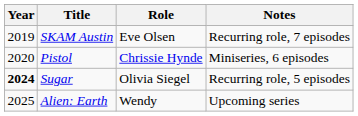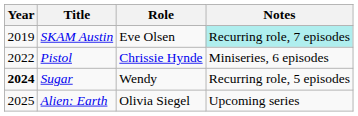SKAM Austin | Notes: no background -> paleturquoise background
Pistol | Year: 2020 -> 2022
Sugar | Role: Olivia Siegel -> Wendy
Alien: Earth | Role: Wendy -> Olivia Siegel
